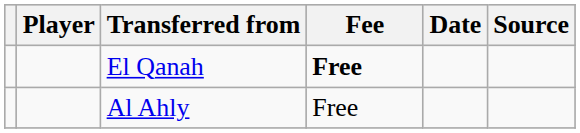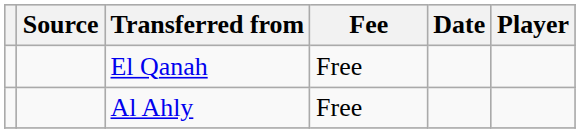columns swapped: Player <-> Source
El Qanah | Fee: bold -> normal
